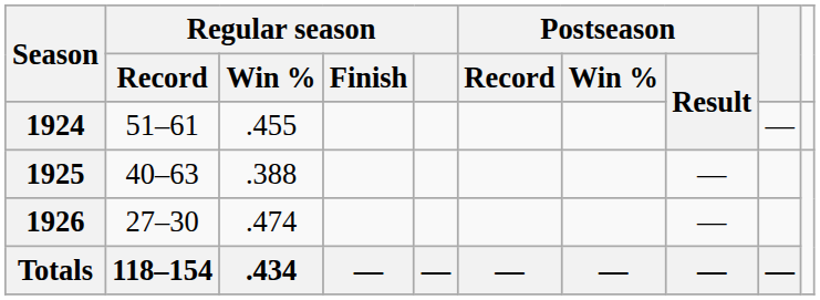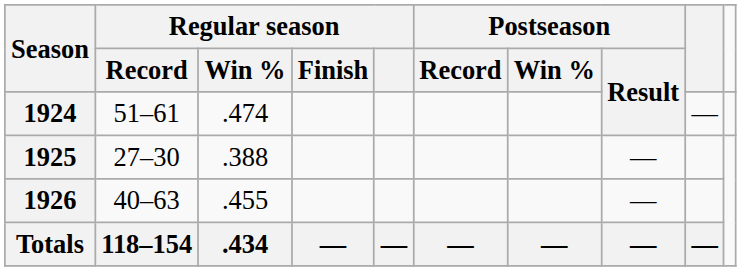1924 | Regular season / Win %: .455 -> .474
1925 | Regular season / Record: 40–63 -> 27–30
1926 | Regular season / Record: 27–30 -> 40–63
1926 | Regular season / Win %: .474 -> .455
